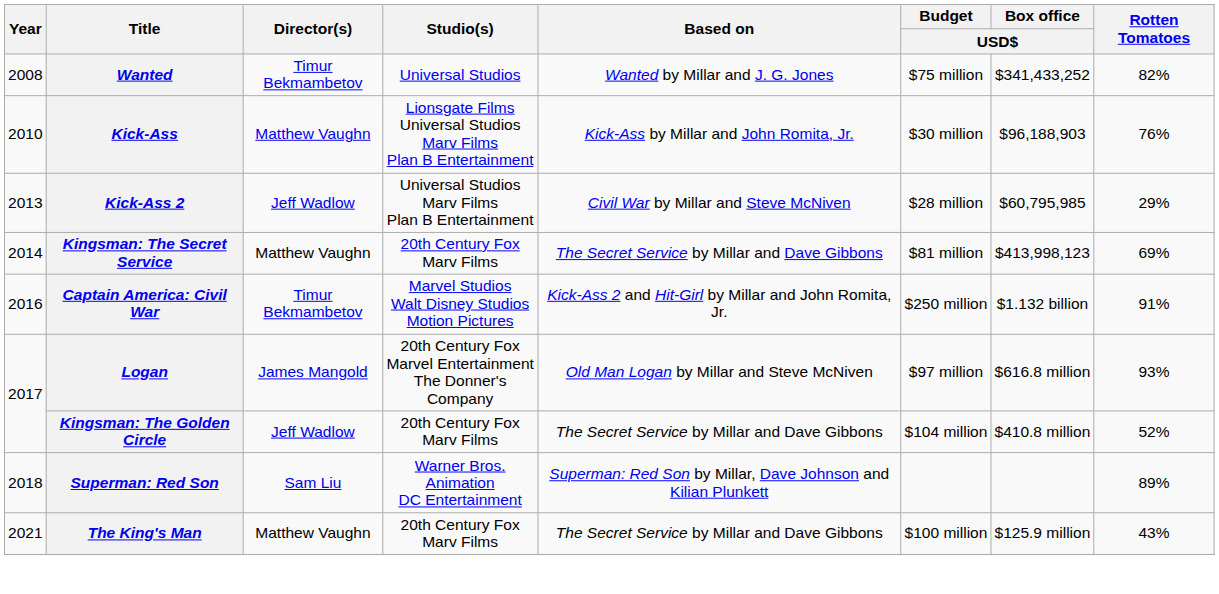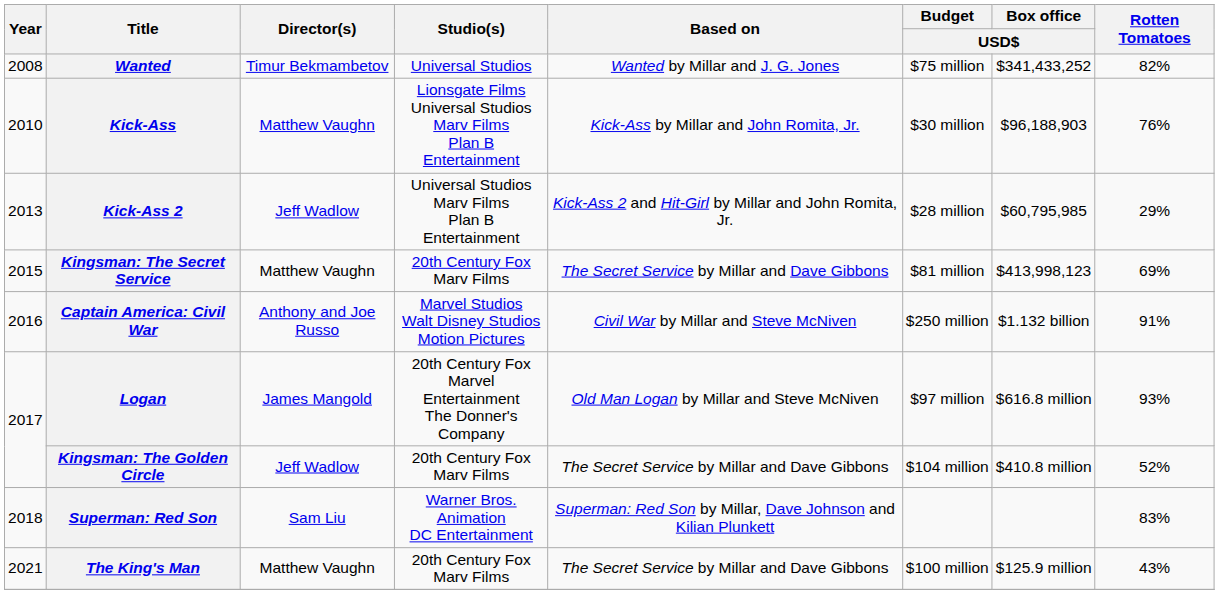Kick-Ass 2 | Based on: Civil War by Millar and Steve McNiven -> Kick-Ass 2 and Hit-Girl by Millar and John Romita, Jr.
Kingsman: The Secret Service | Year: 2014 -> 2015
Captain America: Civil War | Director(s): Timur Bekmambetov -> Anthony and Joe Russo
Captain America: Civil War | Based on: Kick-Ass 2 and Hit-Girl by Millar and John Romita, Jr. -> Civil War by Millar and Steve McNiven
Superman: Red Son | Rotten Tomatoes: 89% -> 83%
